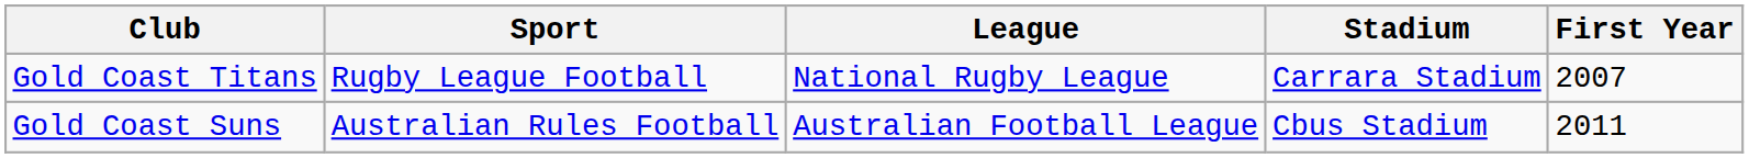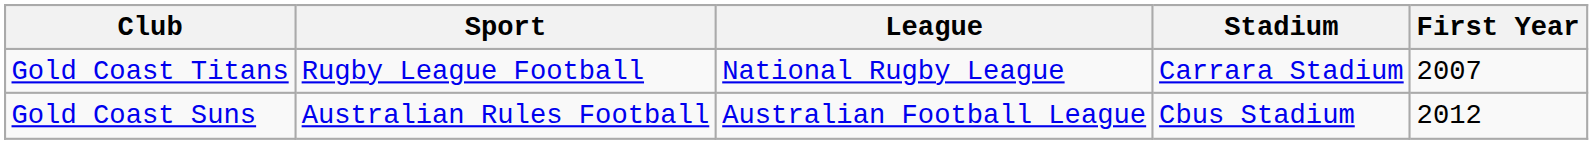Gold Coast Suns | First Year: 2011 -> 2012
